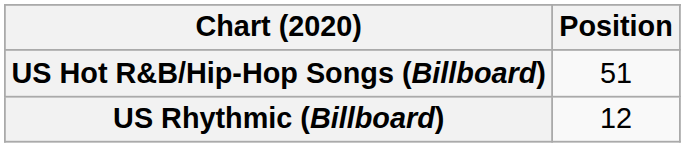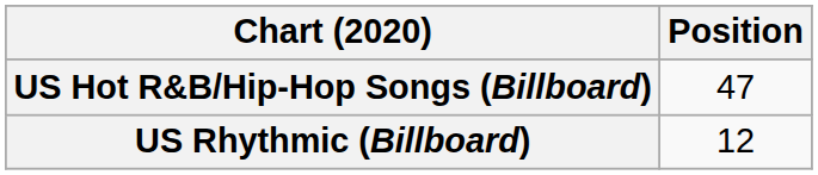US Hot R&B/Hip-Hop Songs (Billboard) | Position: 51 -> 47
